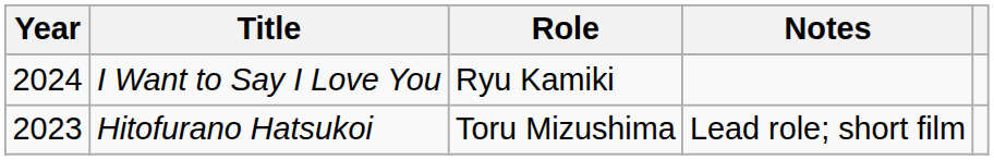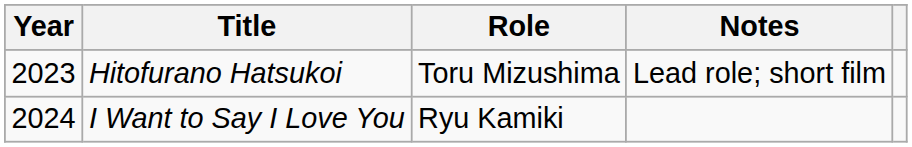rows swapped: Hitofurano Hatsukoi <-> I Want to Say I Love You
